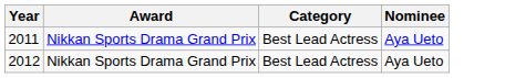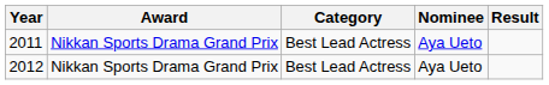+ column: Result
